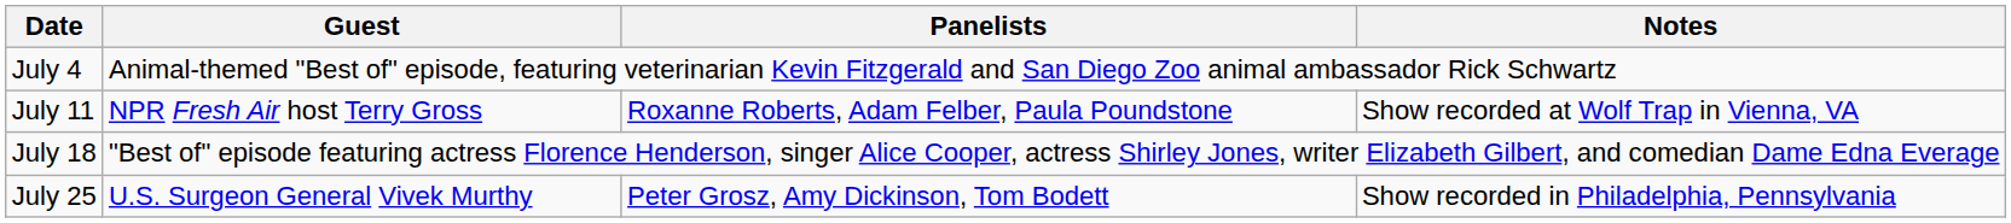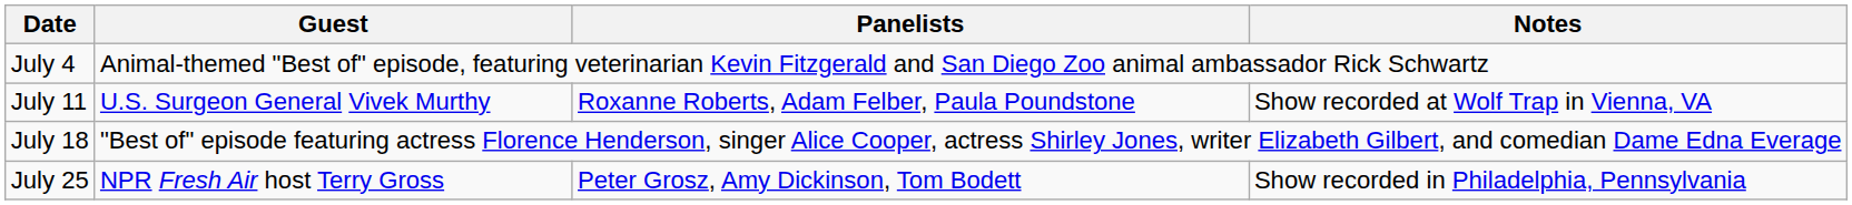July 11 | Guest: NPR Fresh Air host Terry Gross -> U.S. Surgeon General Vivek Murthy
July 25 | Guest: U.S. Surgeon General Vivek Murthy -> NPR Fresh Air host Terry Gross
